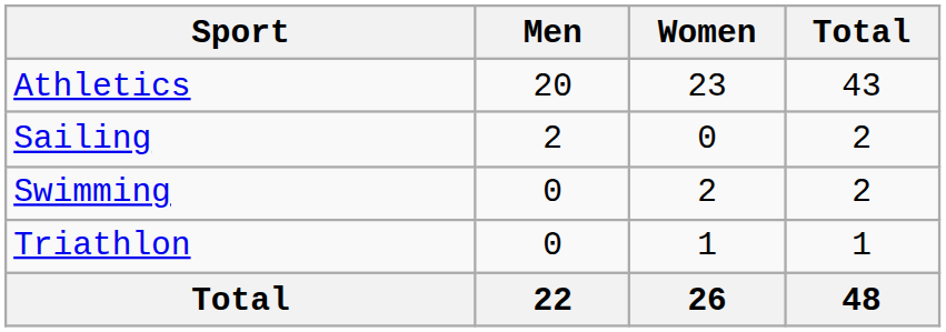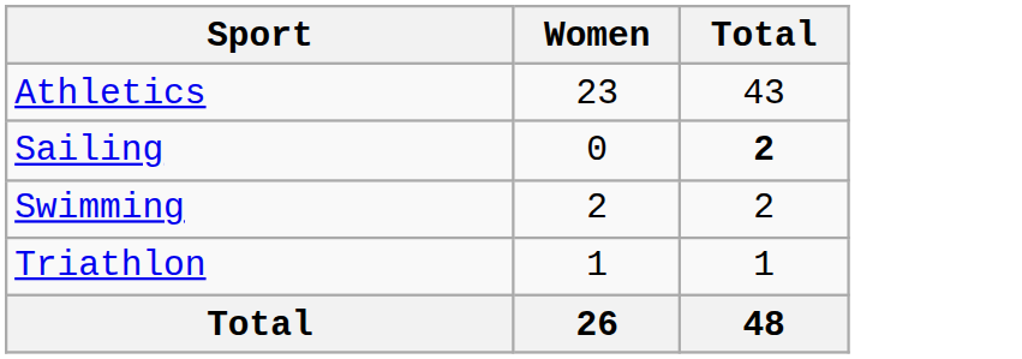- column: Men | 20 | 2 | 0 | 0 | 22
Sailing | Total: normal -> bold
